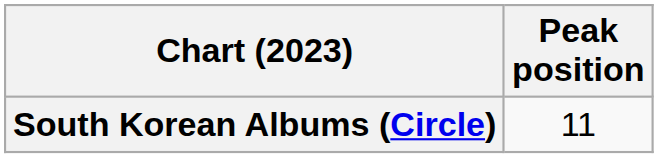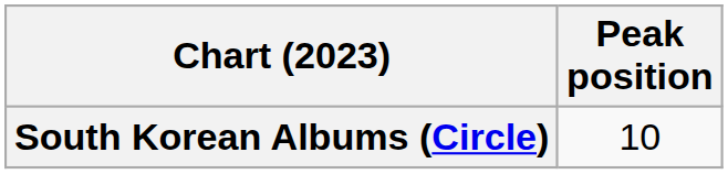South Korean Albums (Circle) | Peak position: 11 -> 10
